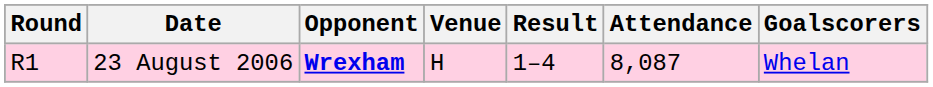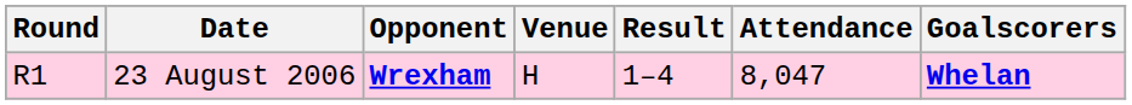23 August 2006 | Attendance: 8,087 -> 8,047
23 August 2006 | Goalscorers: normal -> bold
